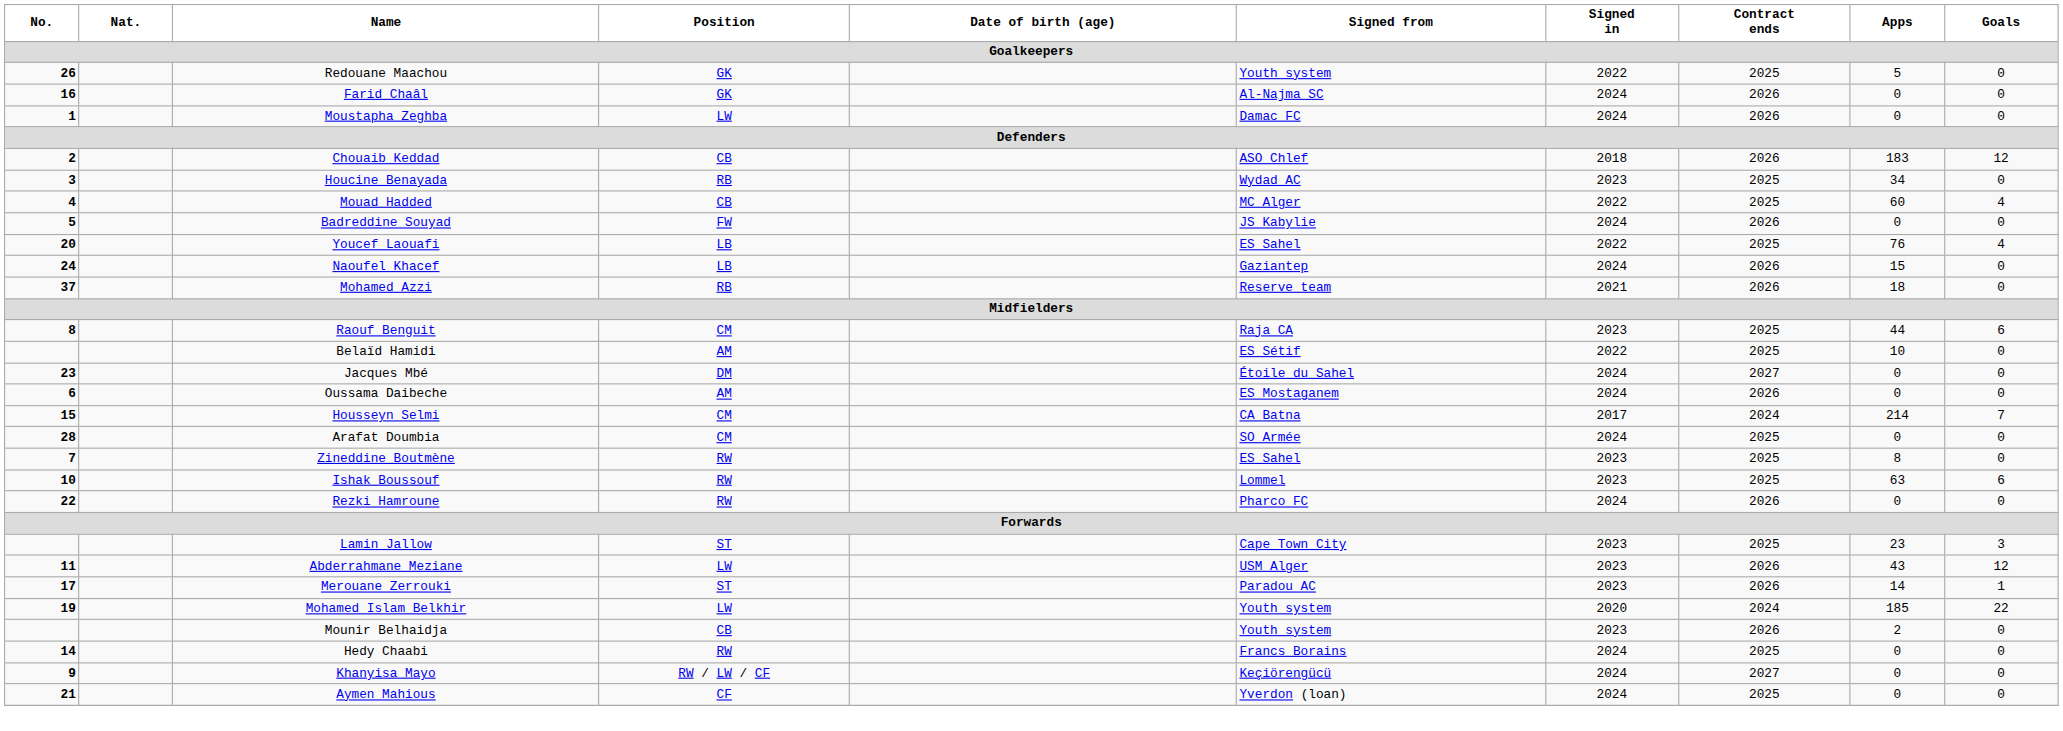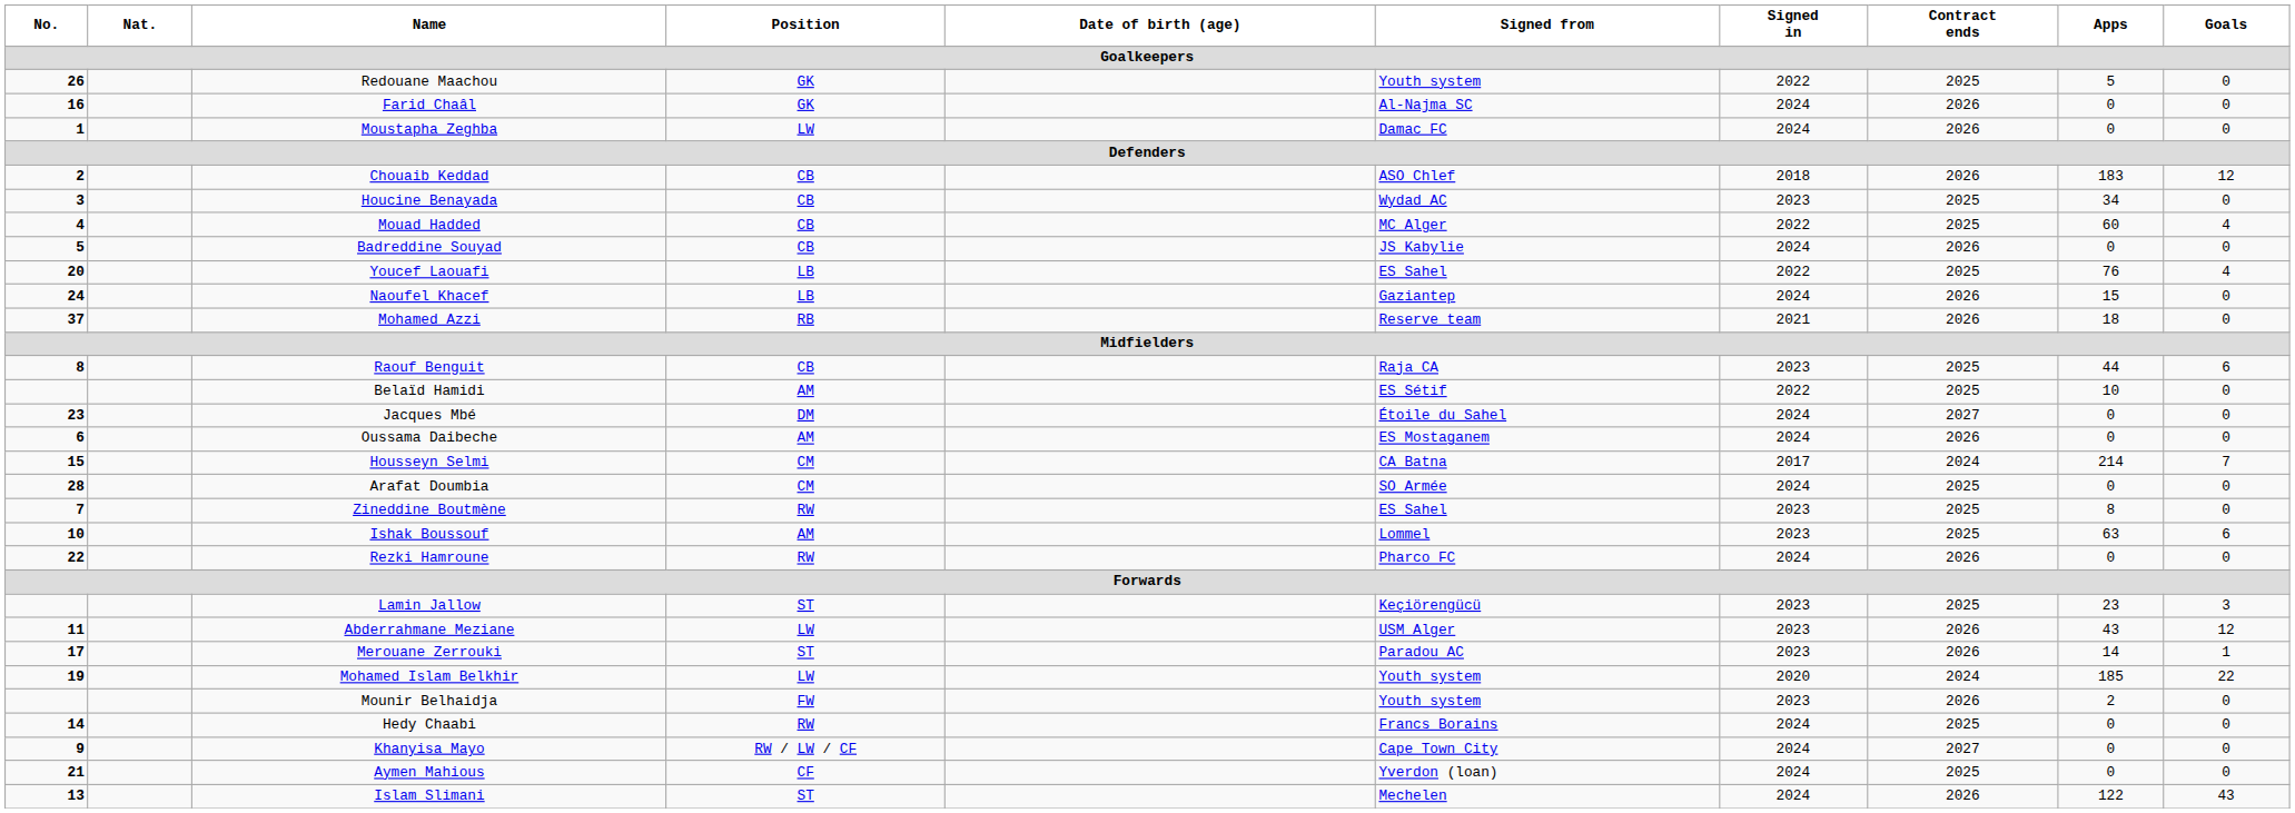Houcine Benayada | Position: RB -> CB
Badreddine Souyad | Position: FW -> CB
Raouf Benguit | Position: CM -> CB
Ishak Boussouf | Position: RW -> AM
Lamin Jallow | Signed from: Cape Town City -> Keçiörengücü
Mounir Belhaidja | Position: CB -> FW
Khanyisa Mayo | Signed from: Keçiörengücü -> Cape Town City
+ row: 13 | Islam Slimani | ST | Mechelen | 2024 | 2026 | 122 | 43
